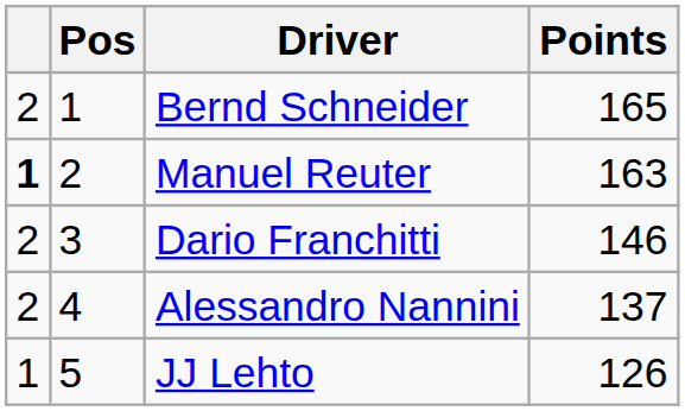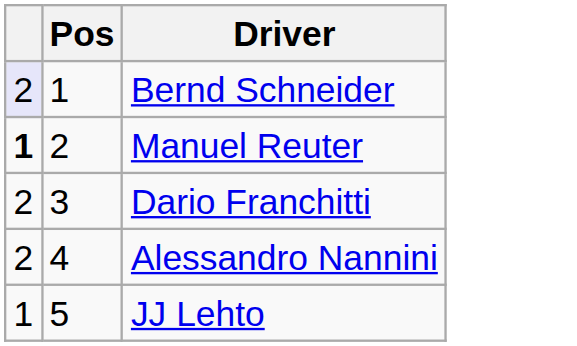- column: Points | 165 | 163 | 146 | 137 | 126
Bernd Schneider | column 1: no background -> lavender background
